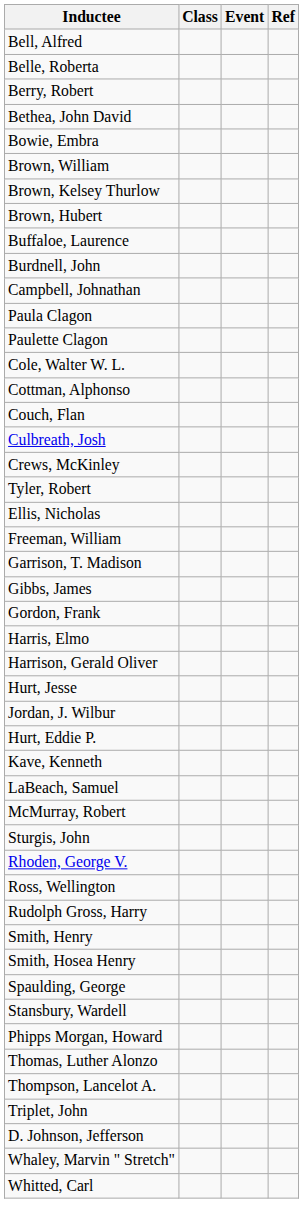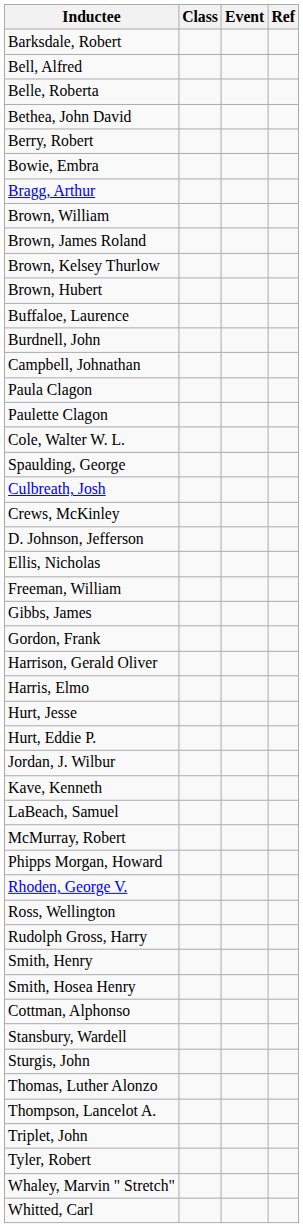+ row: Barksdale, Robert
rows swapped: Berry, Robert <-> Bethea, John David
+ row: Bragg, Arthur
+ row: Brown, James Roland
rows swapped: Cottman, Alphonso <-> Spaulding, George
- row: Couch, Flan
rows swapped: D. Johnson, Jefferson <-> Tyler, Robert
- row: Garrison, T. Madison
rows swapped: Harris, Elmo <-> Harrison, Gerald Oliver
rows swapped: Hurt, Eddie P. <-> Jordan, J. Wilbur
rows swapped: Phipps Morgan, Howard <-> Sturgis, John
